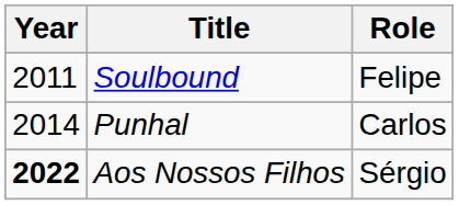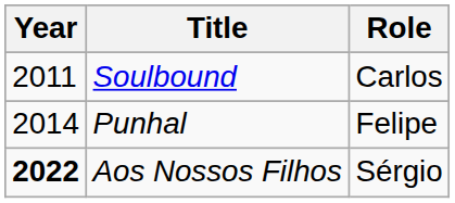Soulbound | Role: Felipe -> Carlos
Punhal | Role: Carlos -> Felipe
